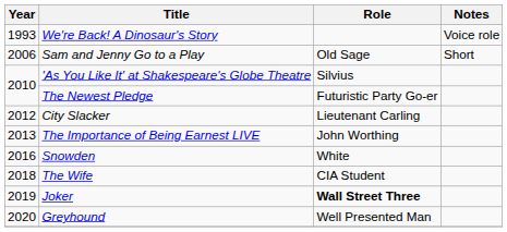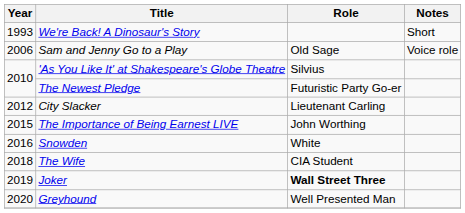We're Back! A Dinosaur's Story | Notes: Voice role -> Short
Sam and Jenny Go to a Play | Notes: Short -> Voice role
The Importance of Being Earnest LIVE | Year: 2013 -> 2015
